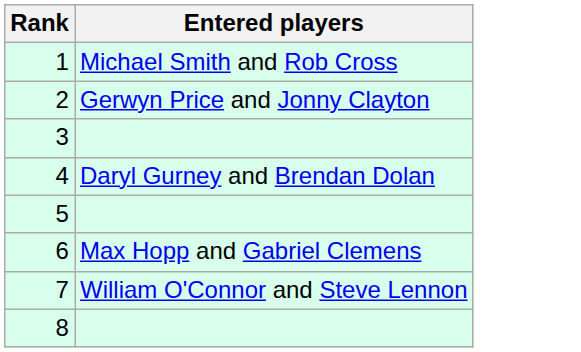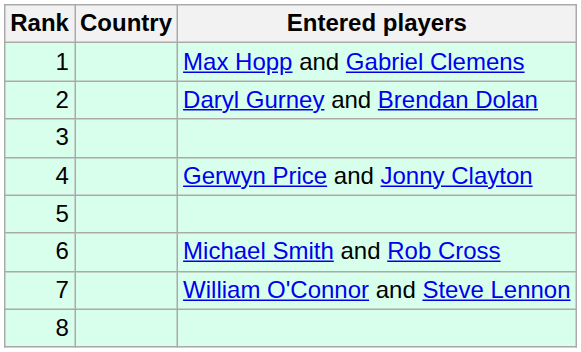+ column: Country
1 | Entered players: Michael Smith and Rob Cross -> Max Hopp and Gabriel Clemens
2 | Entered players: Gerwyn Price and Jonny Clayton -> Daryl Gurney and Brendan Dolan
4 | Entered players: Daryl Gurney and Brendan Dolan -> Gerwyn Price and Jonny Clayton
6 | Entered players: Max Hopp and Gabriel Clemens -> Michael Smith and Rob Cross
